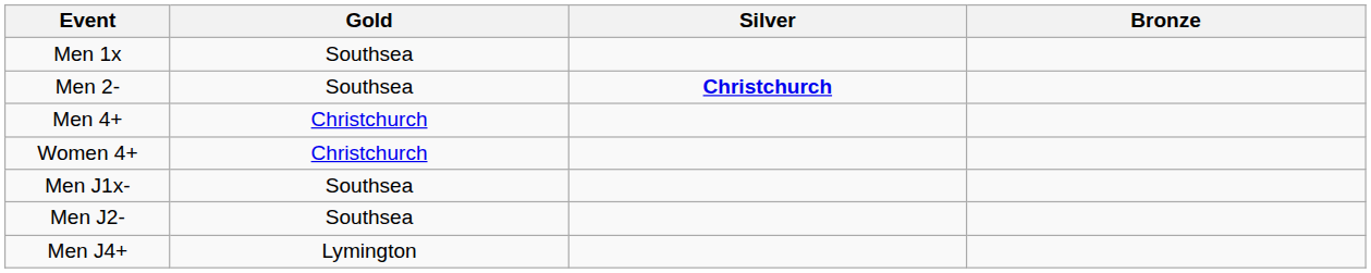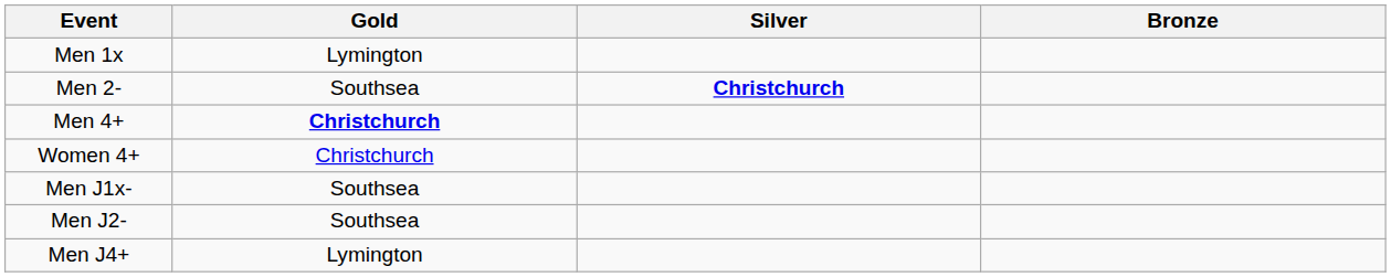Men 1x | Gold: Southsea -> Lymington
Men 4+ | Gold: normal -> bold
